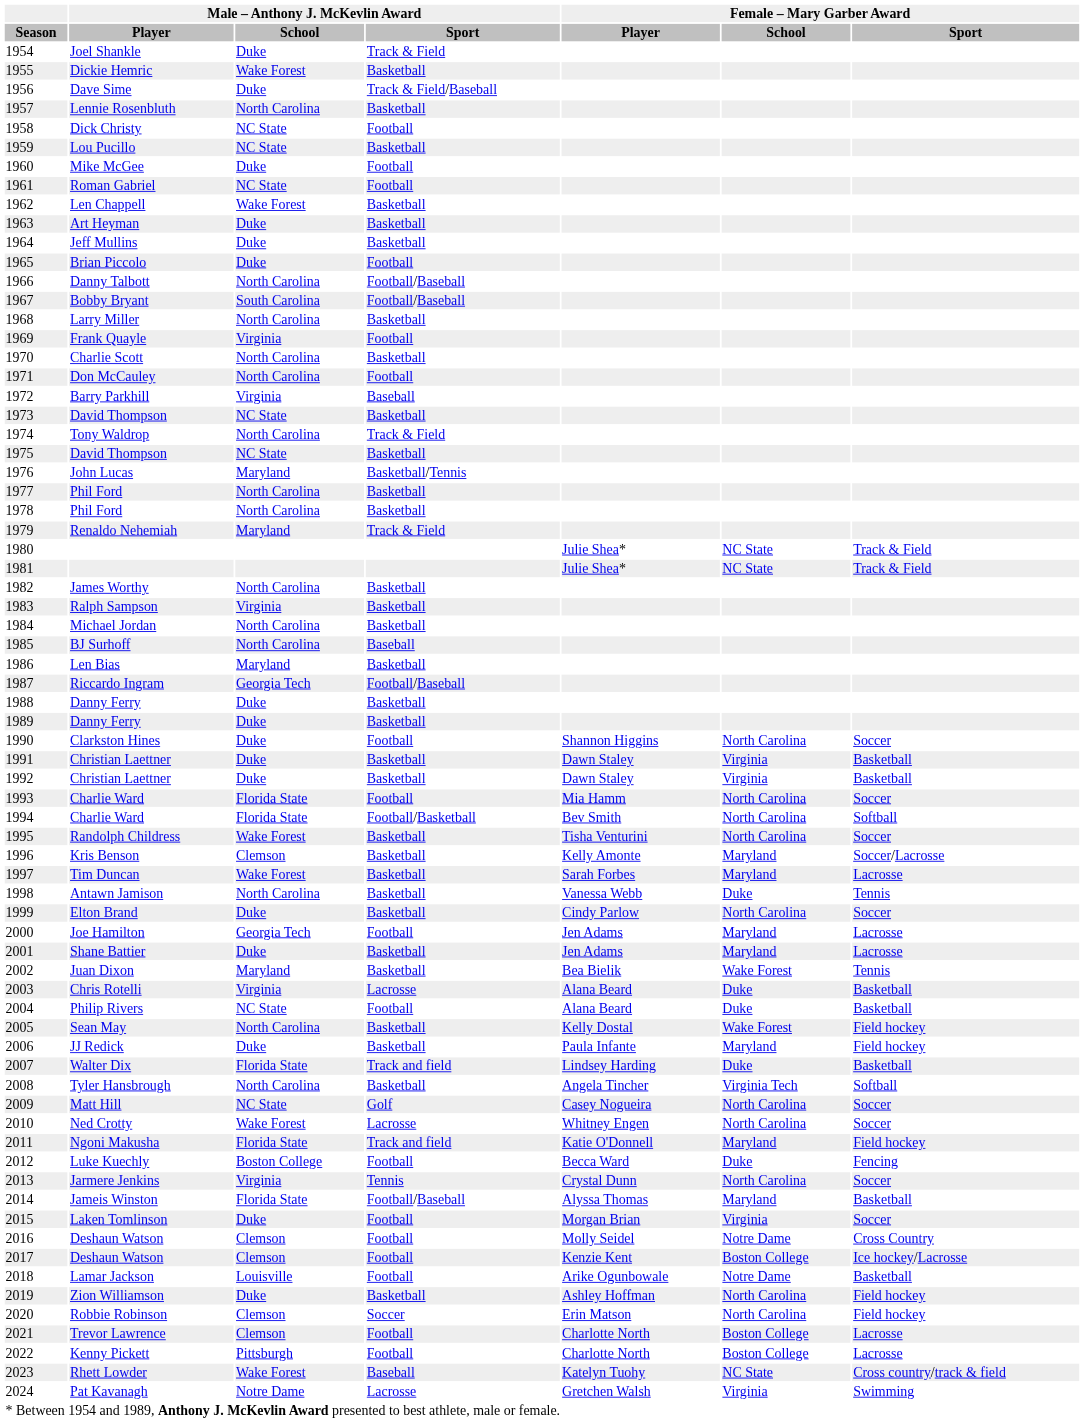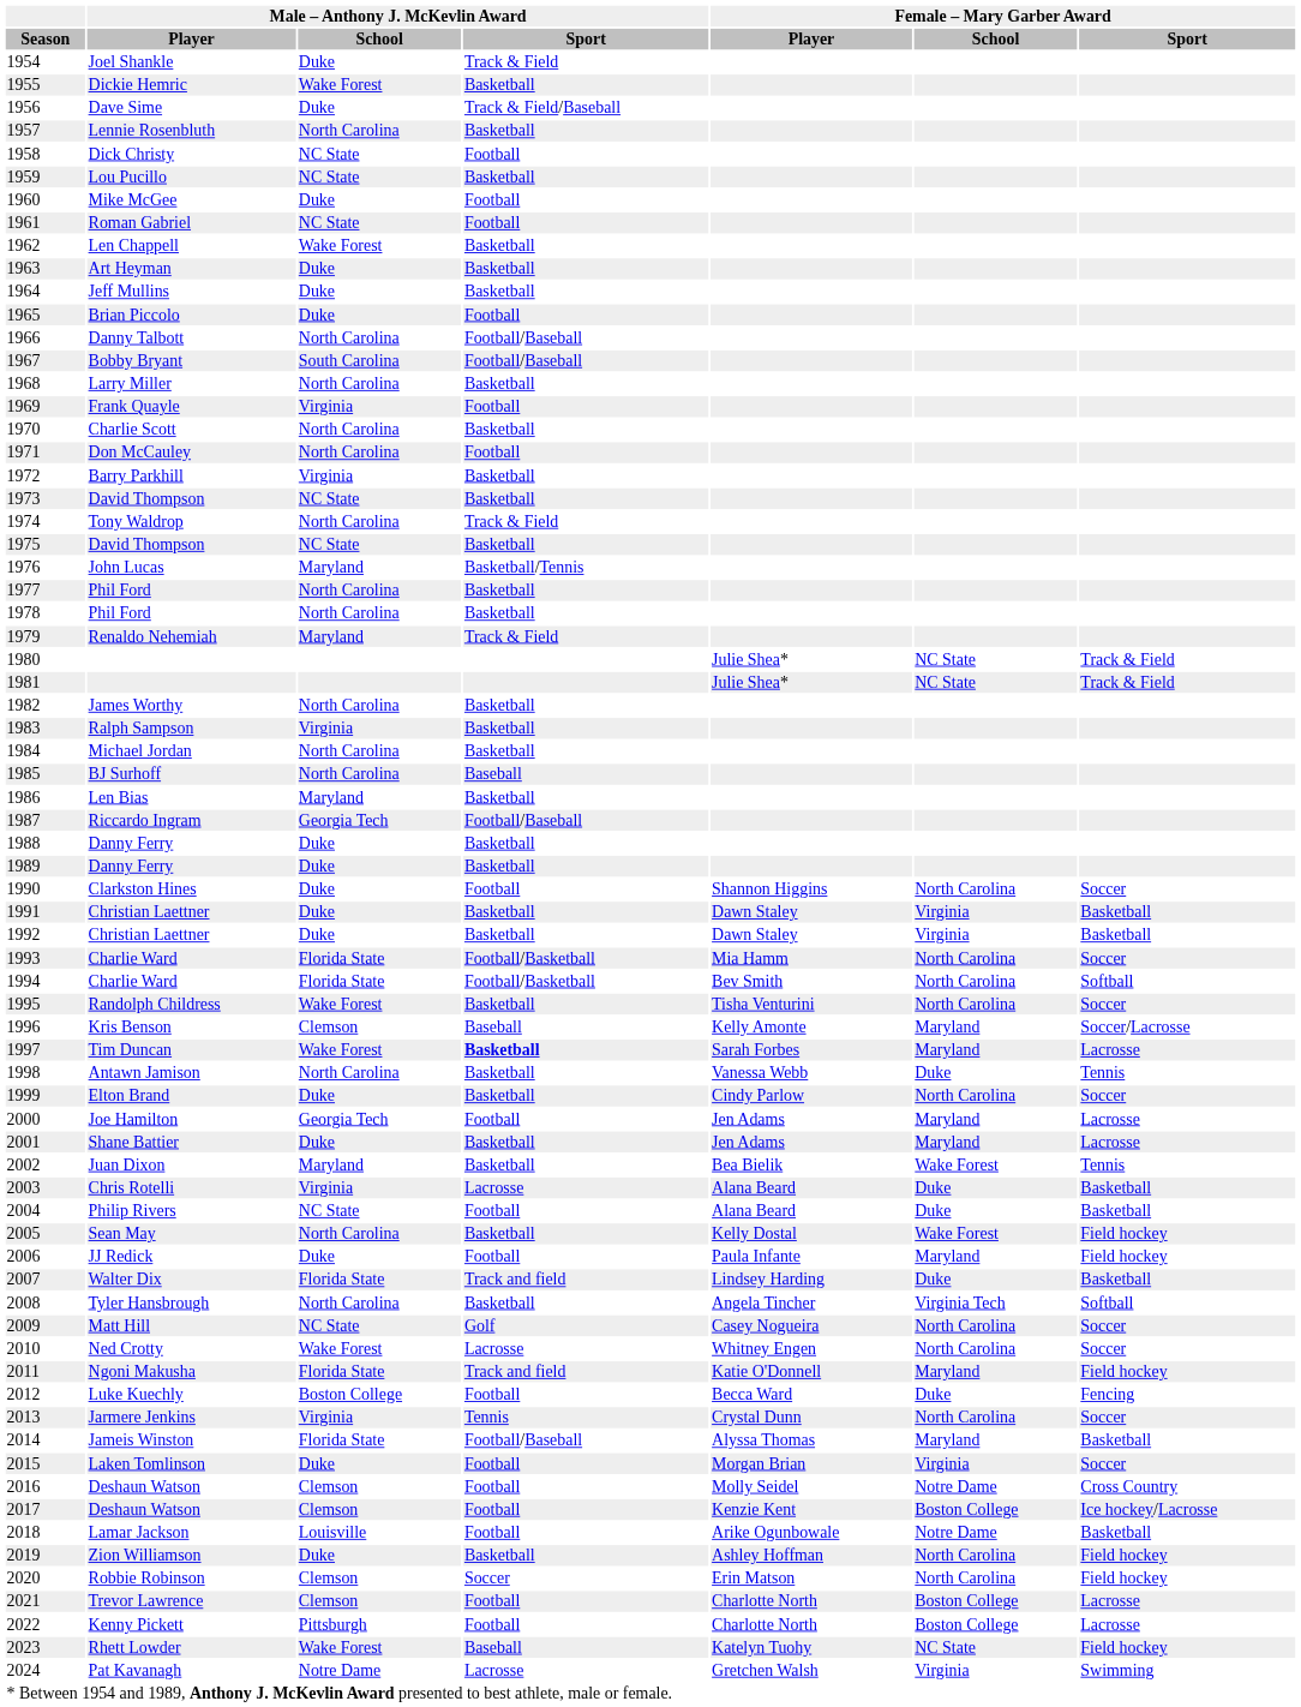Barry Parkhill | Male – Anthony J. McKevlin Award / Sport: Baseball -> Basketball
1993 / Charlie Ward | Male – Anthony J. McKevlin Award / Sport: Football -> Football/Basketball
Kris Benson | Male – Anthony J. McKevlin Award / Sport: Basketball -> Baseball
Tim Duncan | Male – Anthony J. McKevlin Award / Sport: normal -> bold
JJ Redick | Male – Anthony J. McKevlin Award / Sport: Basketball -> Football
Rhett Lowder | Female – Mary Garber Award / Sport: Cross country/track & field -> Field hockey
